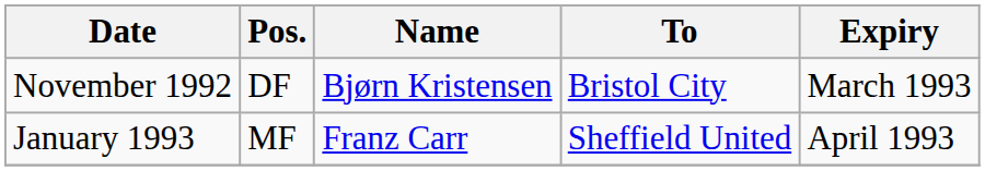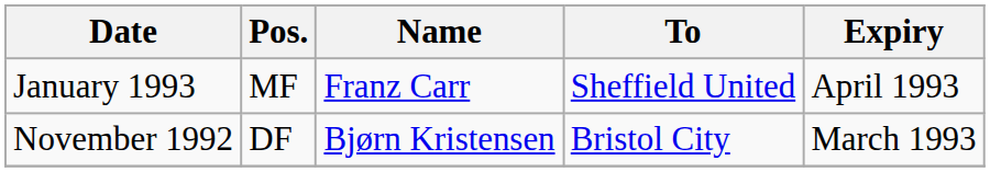rows swapped: November 1992 <-> January 1993
